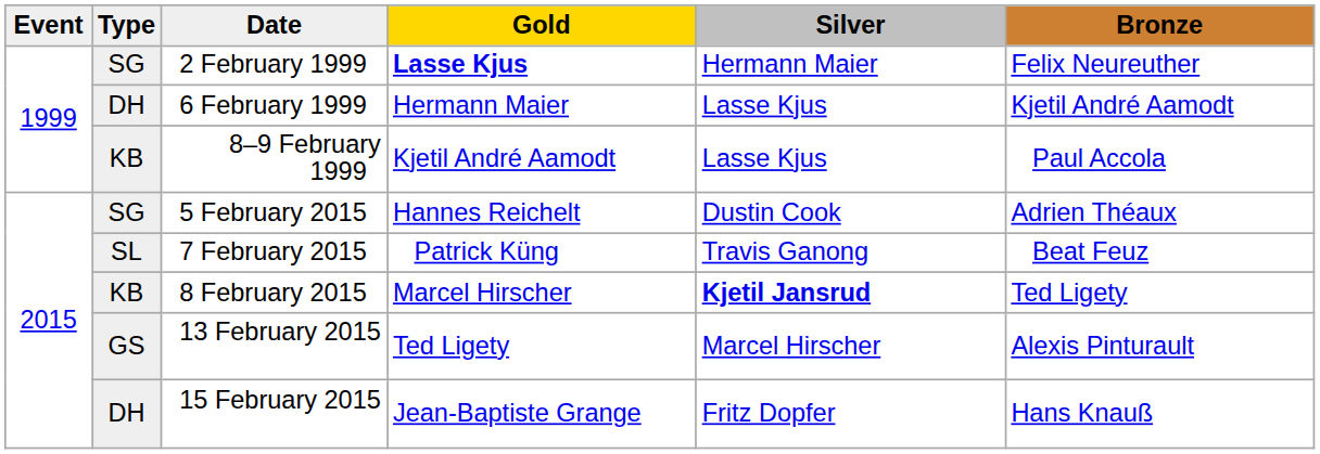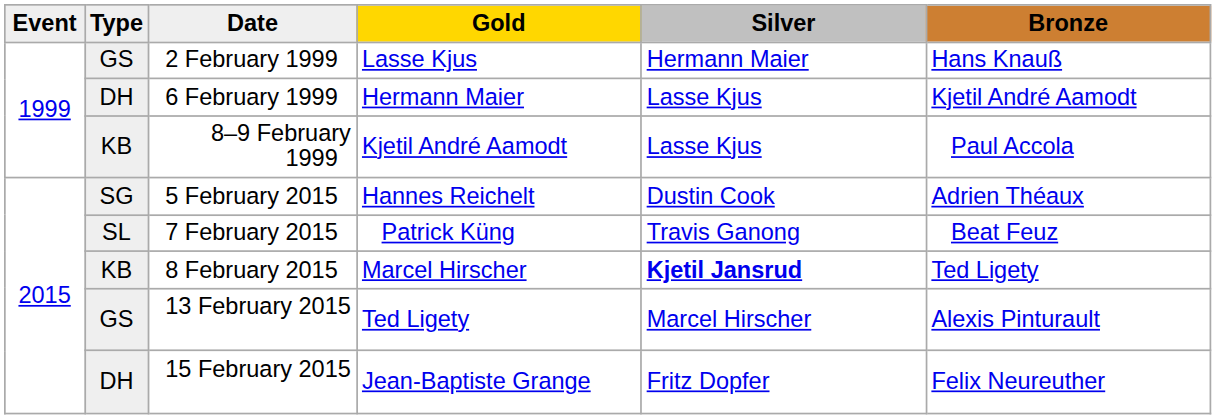2 February 1999 | Type: SG -> GS
2 February 1999 | Gold: bold -> normal
2 February 1999 | Bronze: Felix Neureuther -> Hans Knauß
15 February 2015 | Bronze: Hans Knauß -> Felix Neureuther
